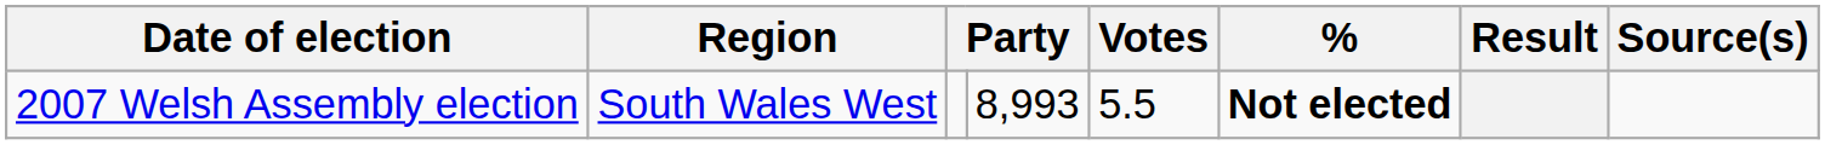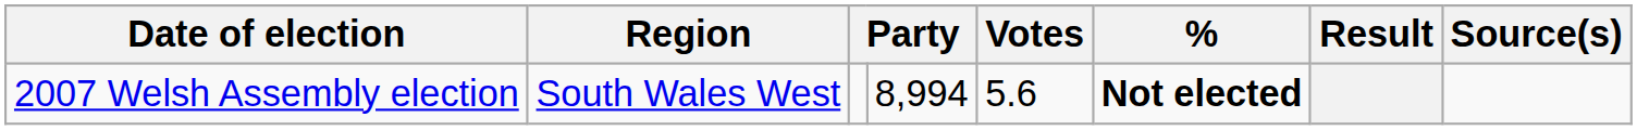2007 Welsh Assembly election | column 4: 8,993 -> 8,994
2007 Welsh Assembly election | Votes: 5.5 -> 5.6
